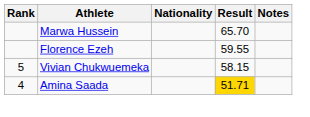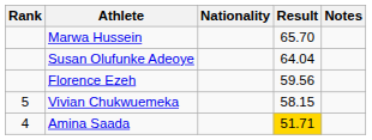+ row: Susan Olufunke Adeoye | 64.04
Florence Ezeh | Result: 59.55 -> 59.56
